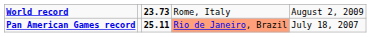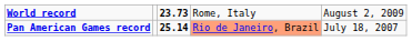Pan American Games record | column 3: 25.11 -> 25.14
